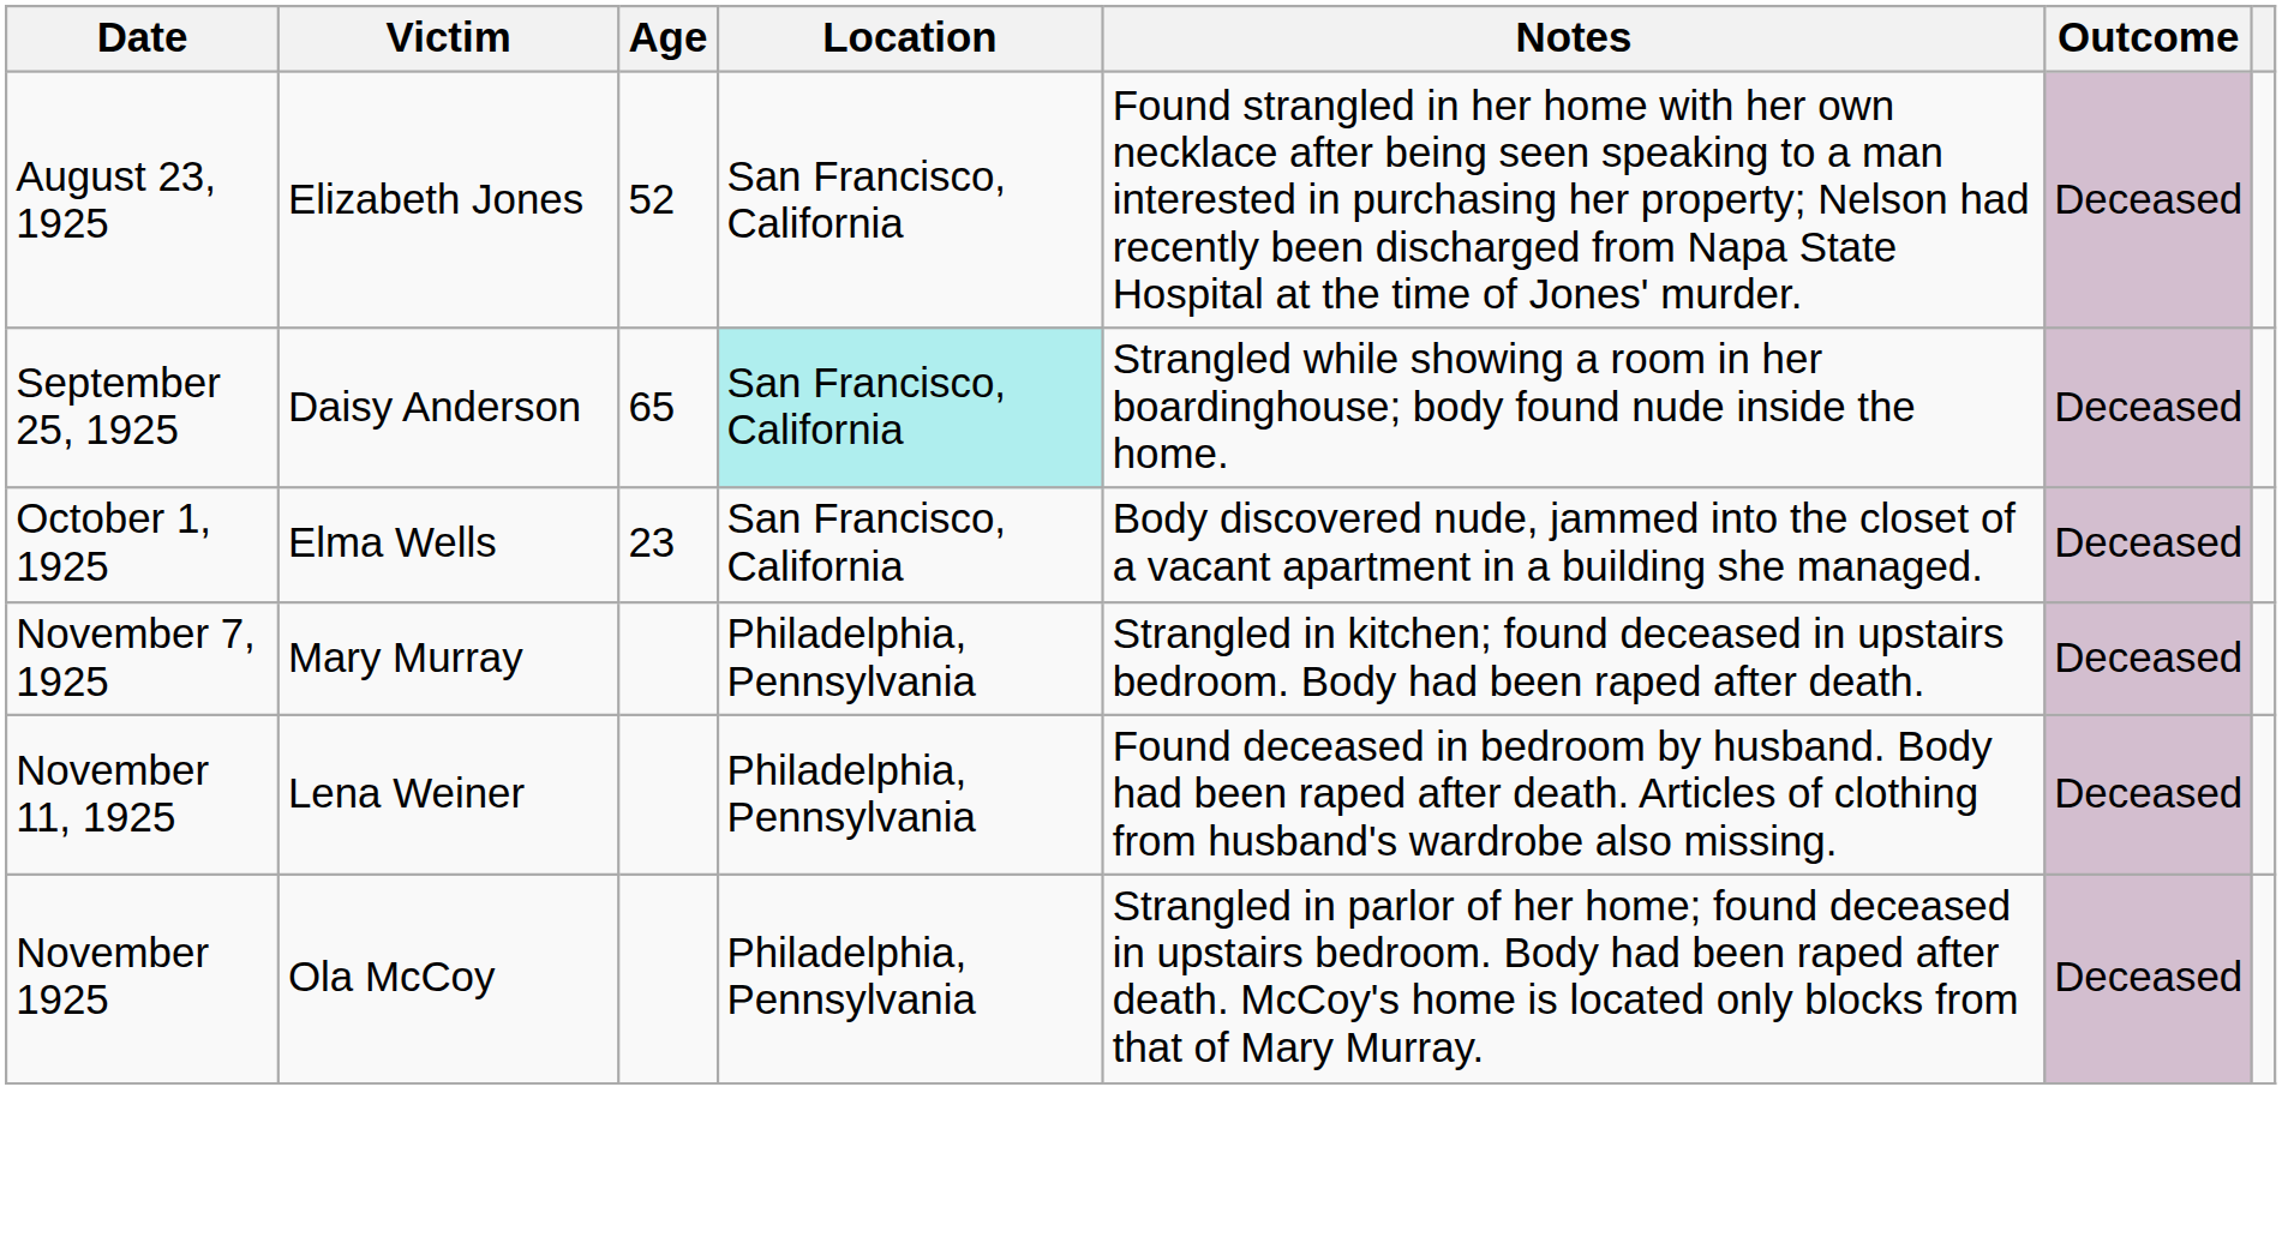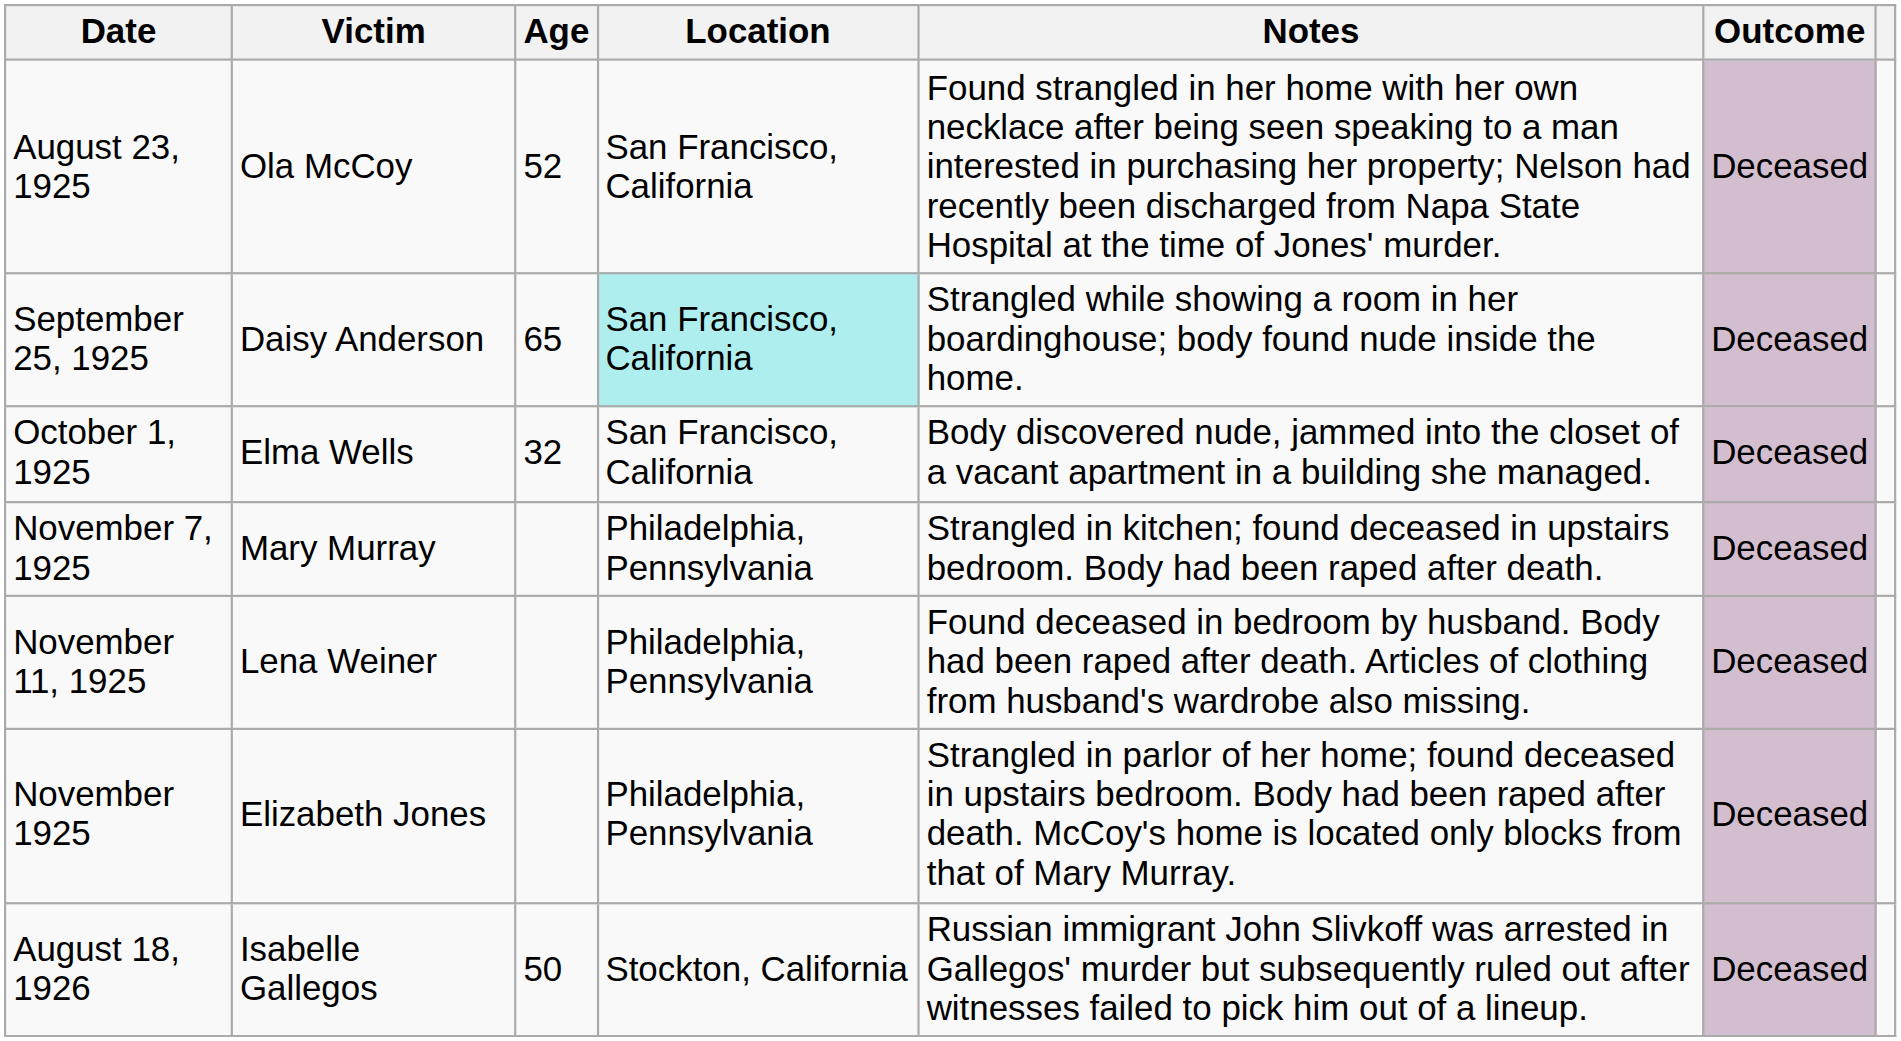August 23, 1925 | Victim: Elizabeth Jones -> Ola McCoy
October 1, 1925 | Age: 23 -> 32
November 1925 | Victim: Ola McCoy -> Elizabeth Jones
+ row: August 18, 1926 | Isabelle Gallegos | 50 | Stockton, California | Russian immigrant John Slivkoff was arrested in Gallegos' murder but subsequently ruled out after witnesses failed to pick him out of a lineup. | Deceased
